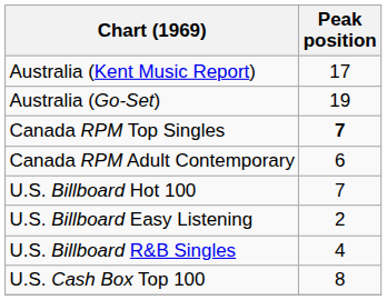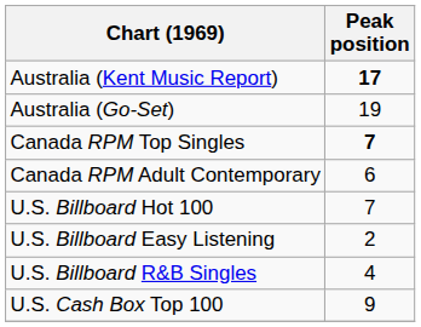Australia (Kent Music Report) | Peak position: normal -> bold
U.S. Cash Box Top 100 | Peak position: 8 -> 9
